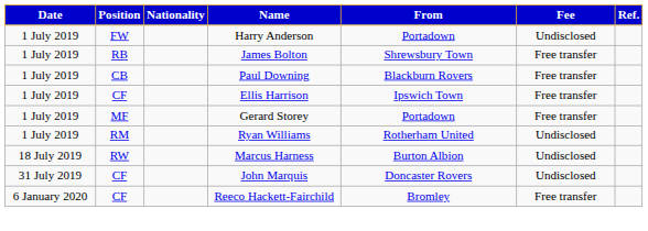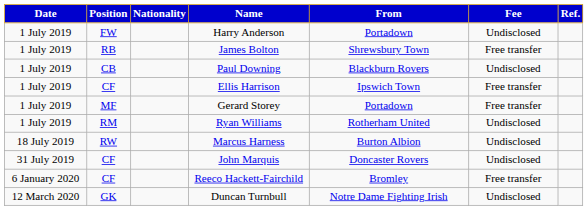Paul Downing | Fee: Free transfer -> Undisclosed
+ row: 12 March 2020 | GK | Duncan Turnbull | Notre Dame Fighting Irish | Undisclosed
